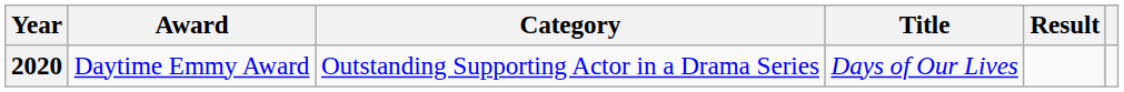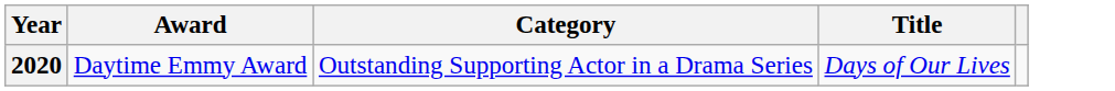- column: Result
